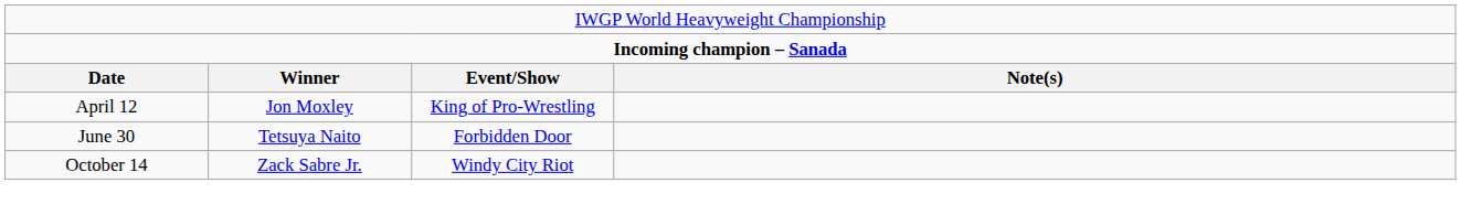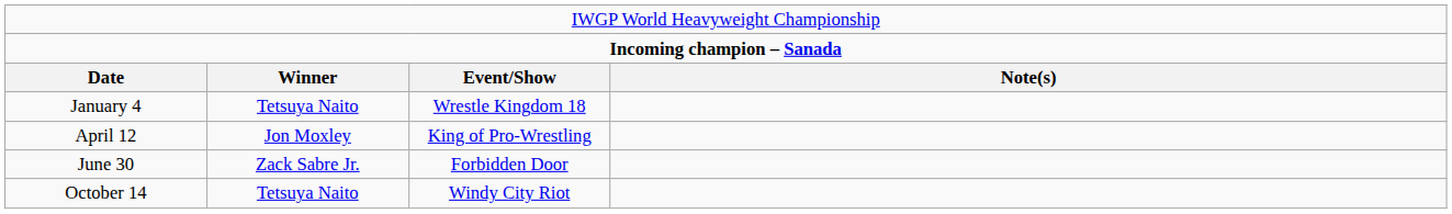+ row: January 4 | Tetsuya Naito | Wrestle Kingdom 18
June 30 | column 2: Tetsuya Naito -> Zack Sabre Jr.
October 14 | column 2: Zack Sabre Jr. -> Tetsuya Naito
